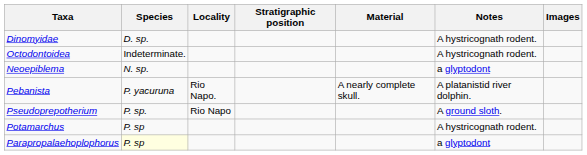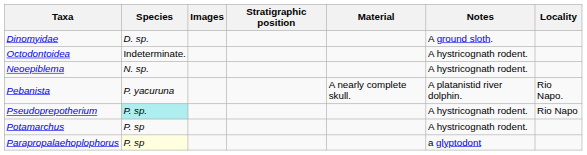columns swapped: Locality <-> Images
Dinomyidae | Notes: A hystricognath rodent. -> A ground sloth.
Neoepiblema | Notes: a glyptodont -> A hystricognath rodent.
Pseudoprepotherium | Species: no background -> paleturquoise background
Pseudoprepotherium | Notes: A ground sloth. -> A hystricognath rodent.
